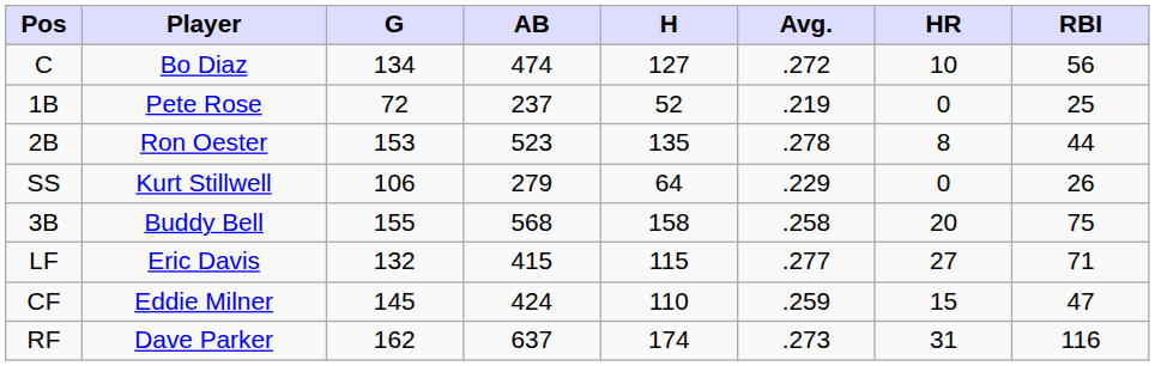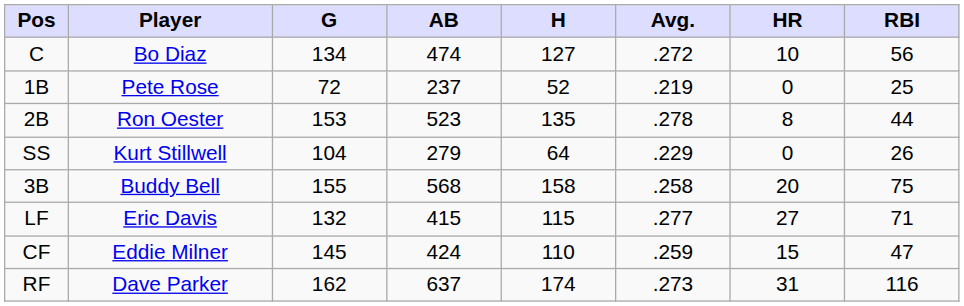SS | G: 106 -> 104
